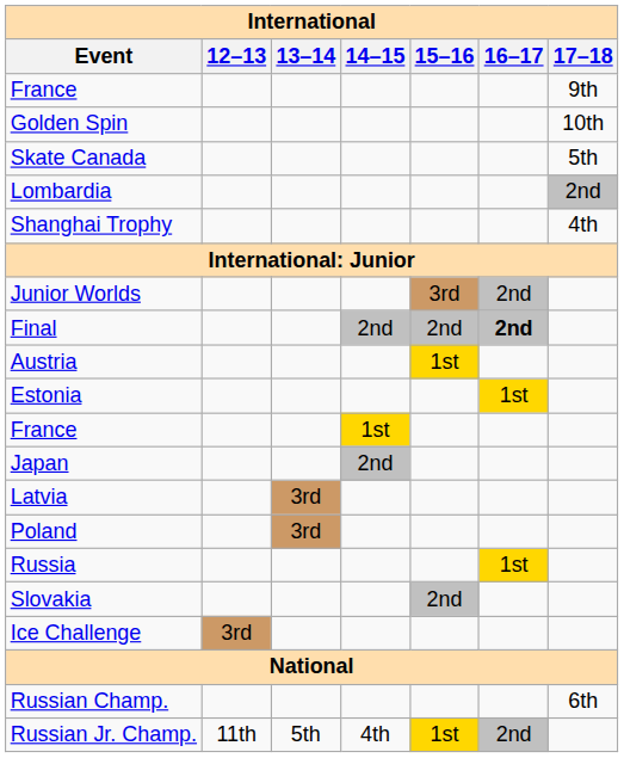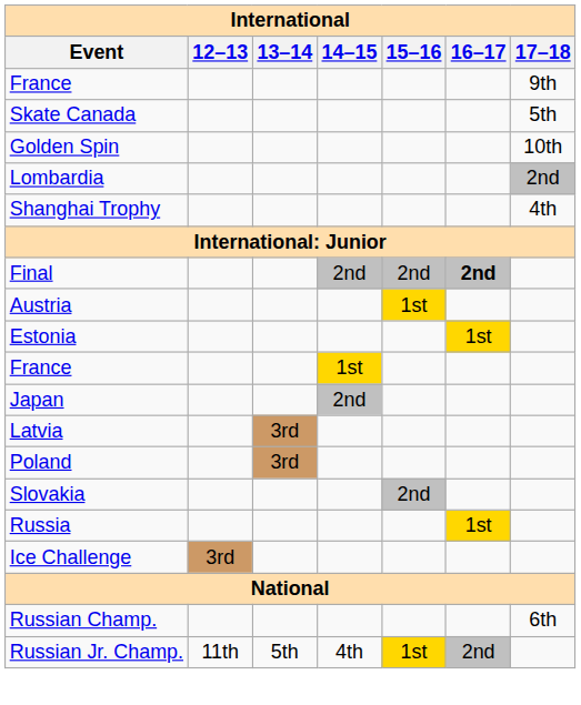rows swapped: Skate Canada <-> Golden Spin
- row: Junior Worlds | 3rd | 2nd
rows swapped: Russia <-> Slovakia
